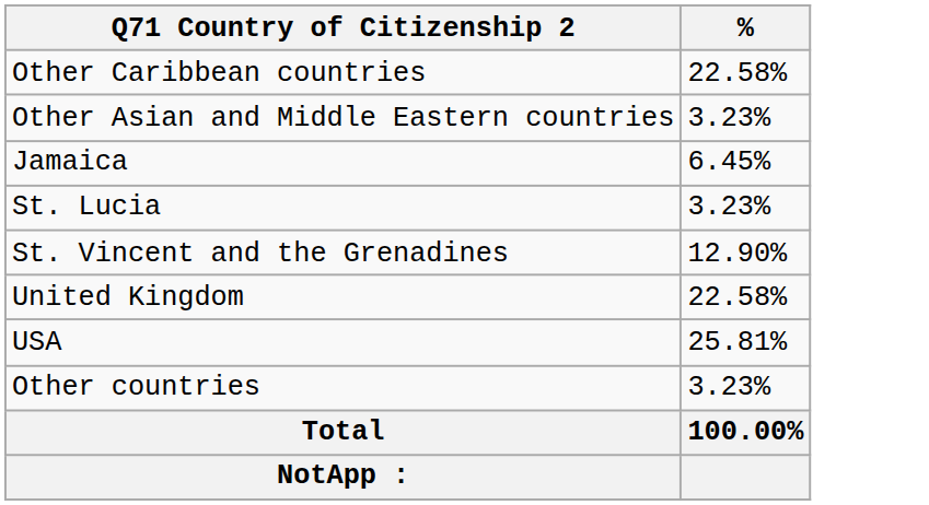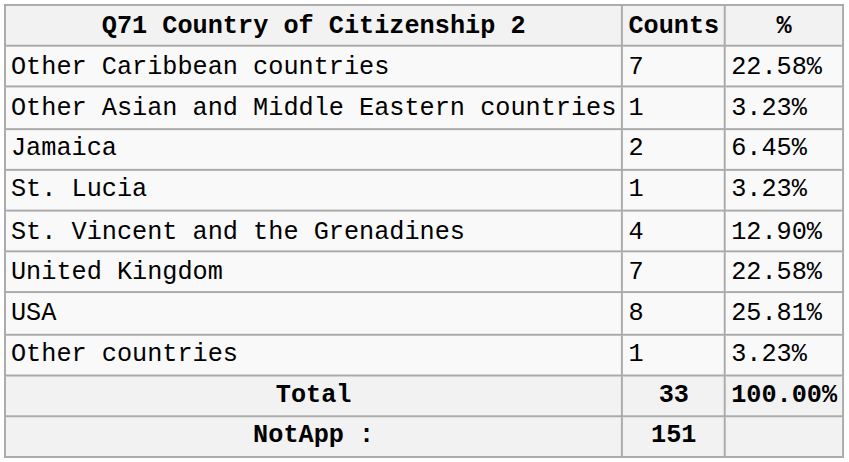+ column: Counts | 7 | 1 | 2 | 1 | 4 | 7 | 8 | 1 | 33 | 151
